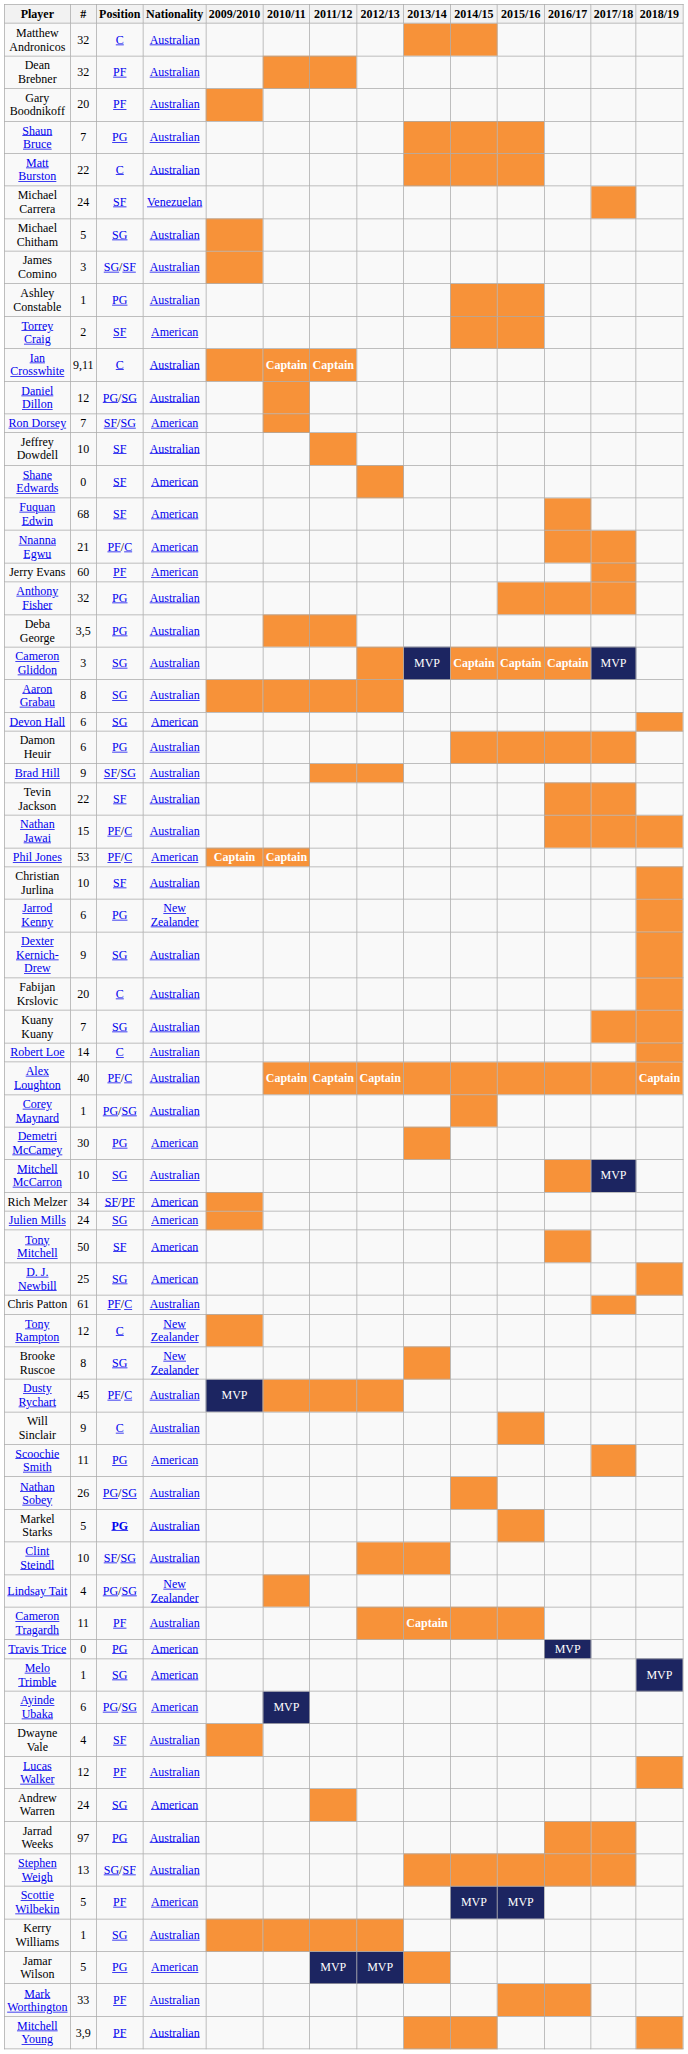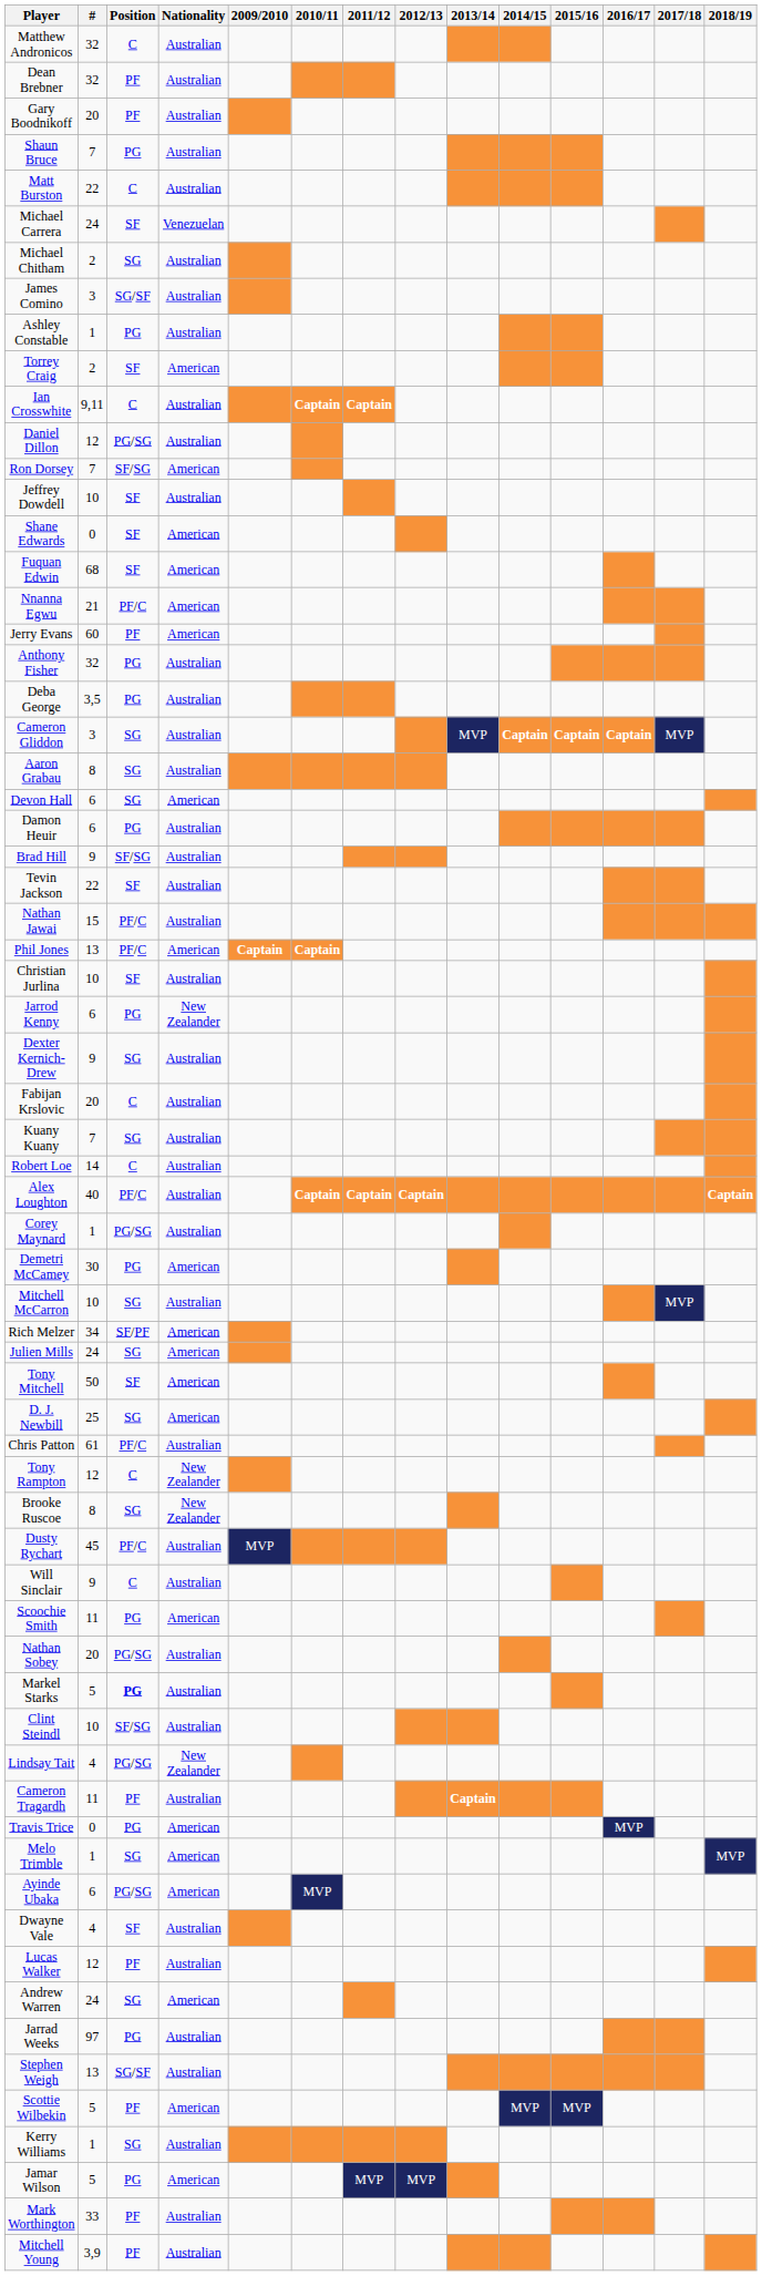Michael Chitham | #: 5 -> 2
Phil Jones | #: 53 -> 13
Nathan Sobey | #: 26 -> 20
